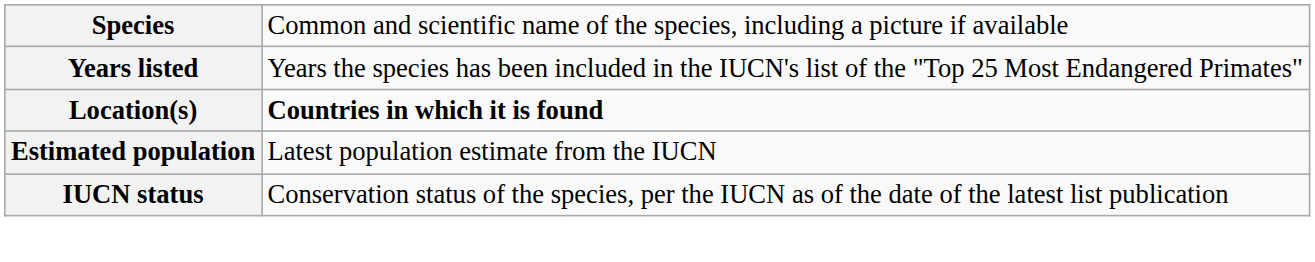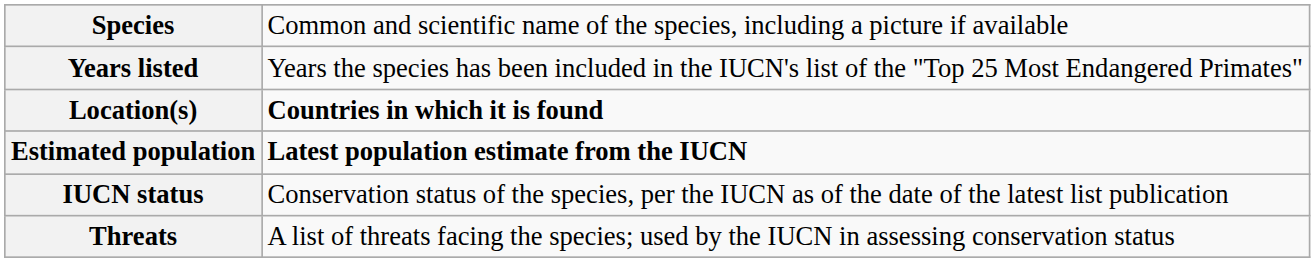Estimated population | column 2: normal -> bold
+ row: Threats | A list of threats facing the species; used by the IUCN in assessing conservation status
